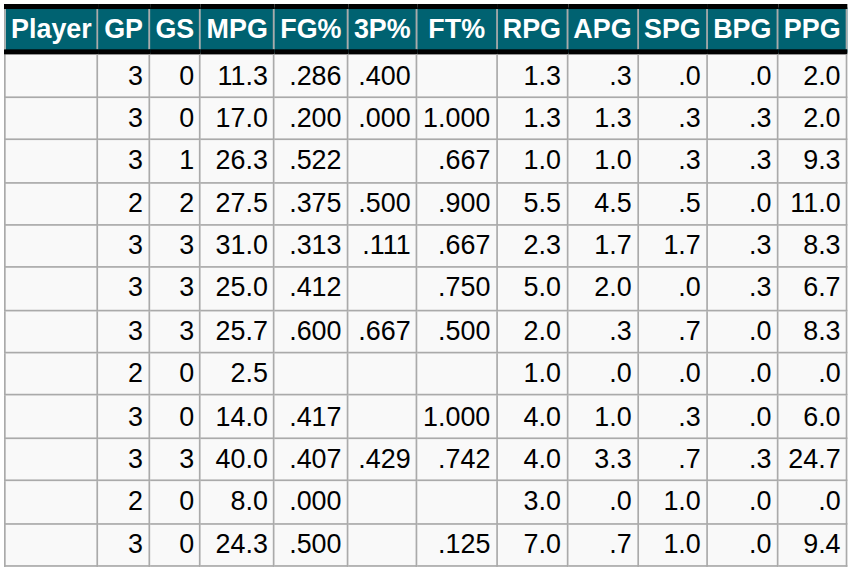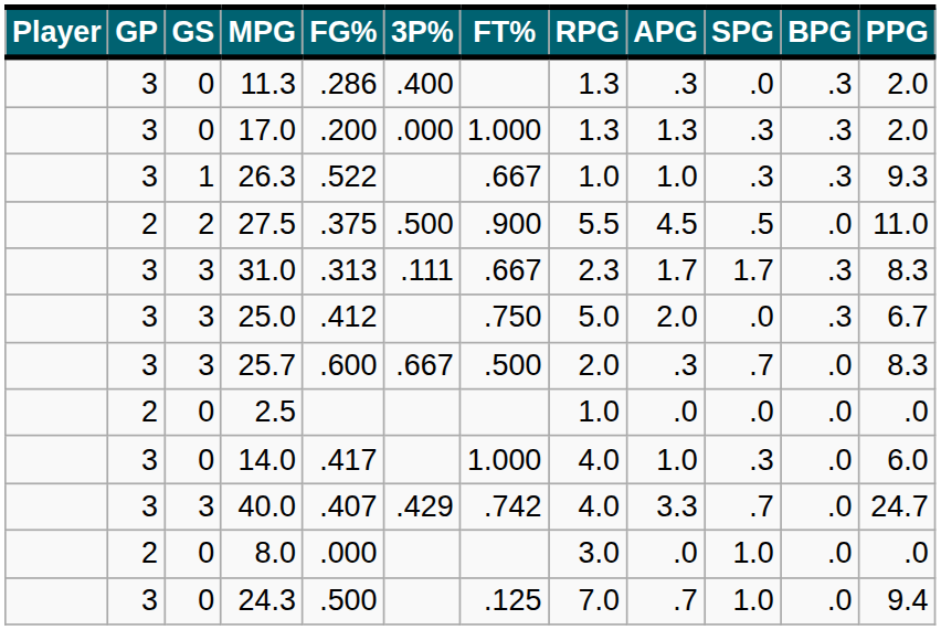11.3 | BPG: .0 -> .3
40.0 | BPG: .3 -> .0
